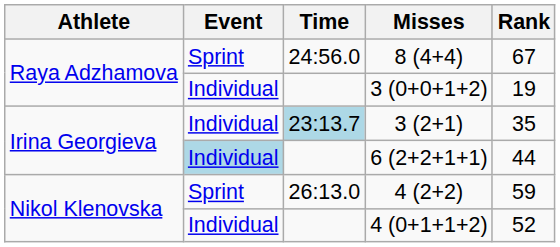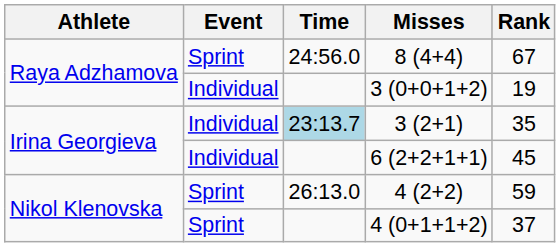6 (2+2+1+1) | Event: lightblue background -> no background
6 (2+2+1+1) | Rank: 44 -> 45
4 (0+1+1+2) | Event: Individual -> Sprint
4 (0+1+1+2) | Rank: 52 -> 37
